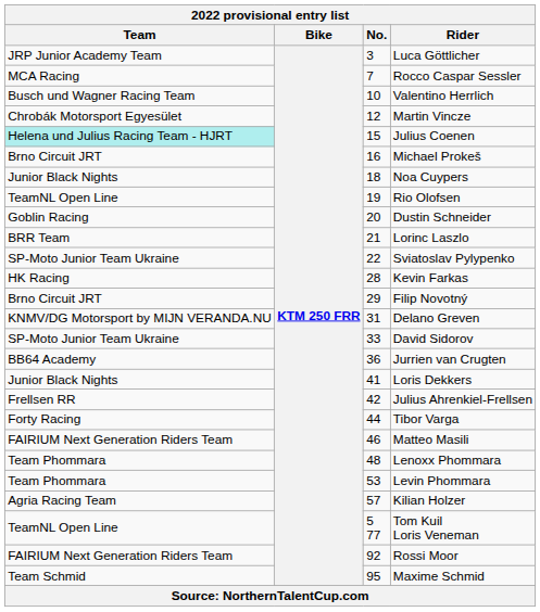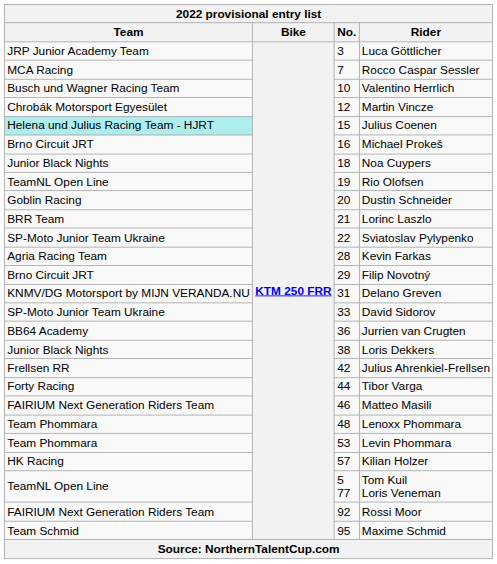Kevin Farkas | Team: HK Racing -> Agria Racing Team
Loris Dekkers | No.: 41 -> 38
Kilian Holzer | Team: Agria Racing Team -> HK Racing
